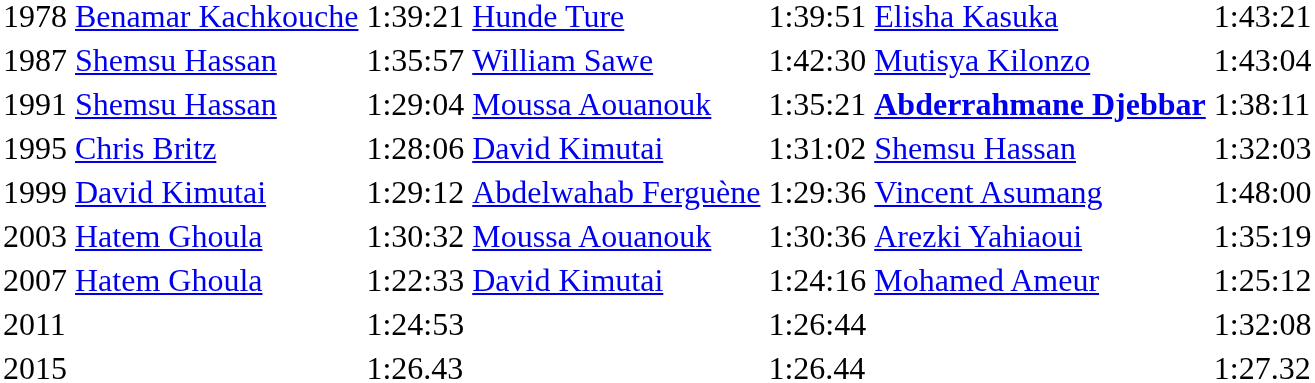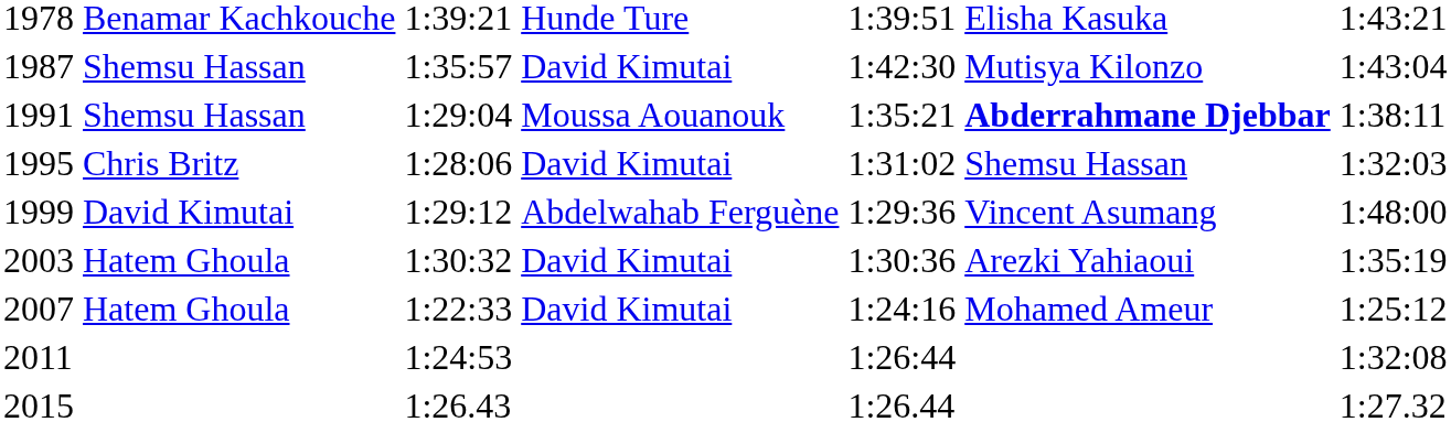1987 | column 4: William Sawe -> David Kimutai
2003 | column 4: Moussa Aouanouk -> David Kimutai
